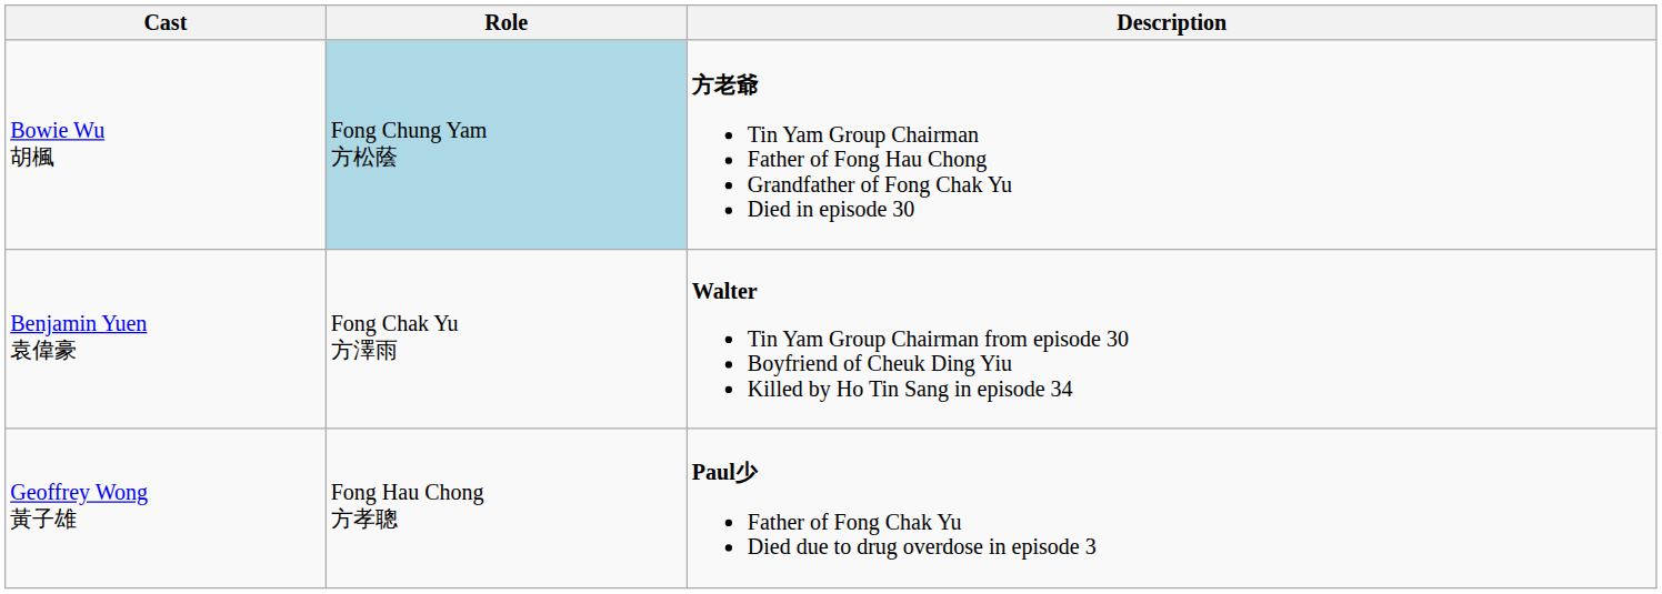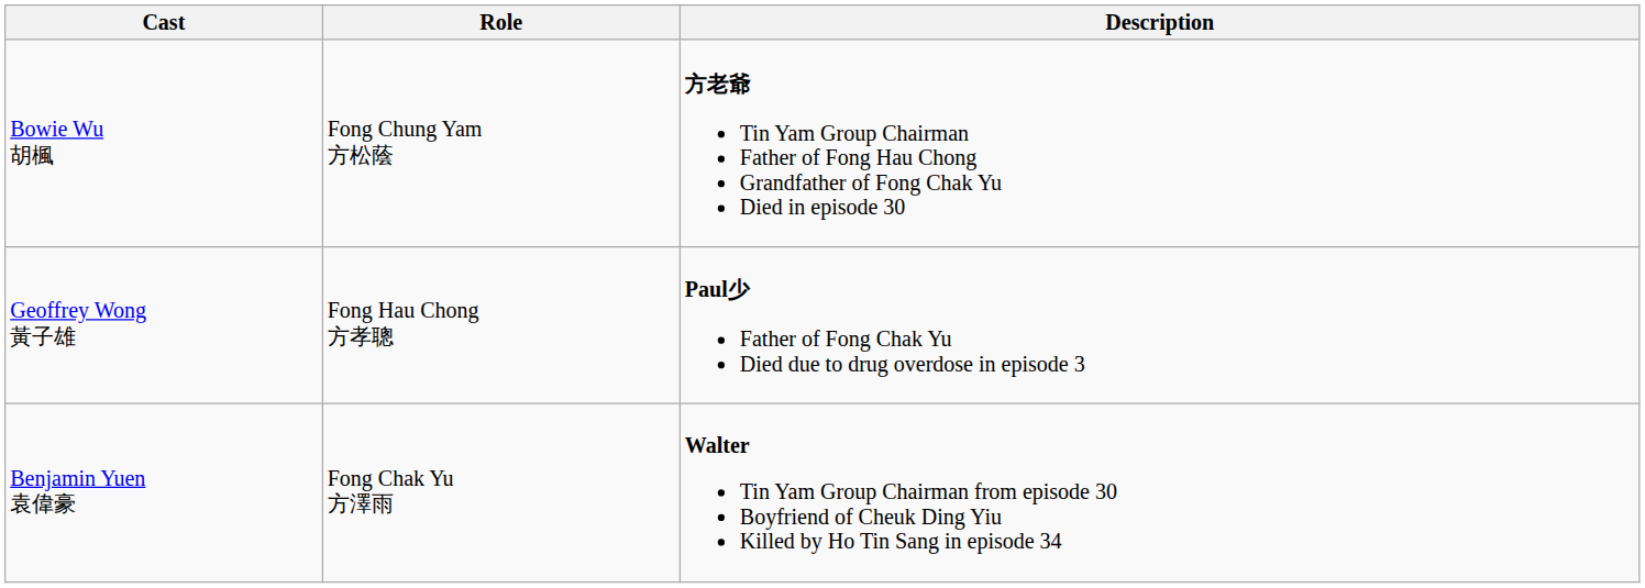Bowie Wu 胡楓 | Role: lightblue background -> no background
rows swapped: Geoffrey Wong 黃子雄 <-> Benjamin Yuen 袁偉豪
